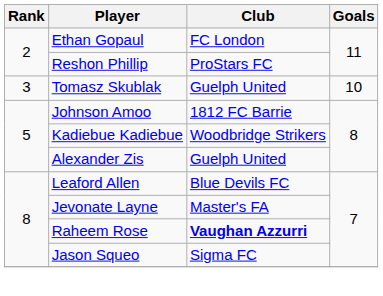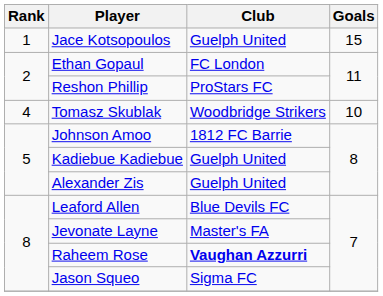+ row: 1 | Jace Kotsopoulos | Guelph United | 15
Tomasz Skublak | Rank: 3 -> 4
Tomasz Skublak | Club: Guelph United -> Woodbridge Strikers
Kadiebue Kadiebue | Club: Woodbridge Strikers -> Guelph United
